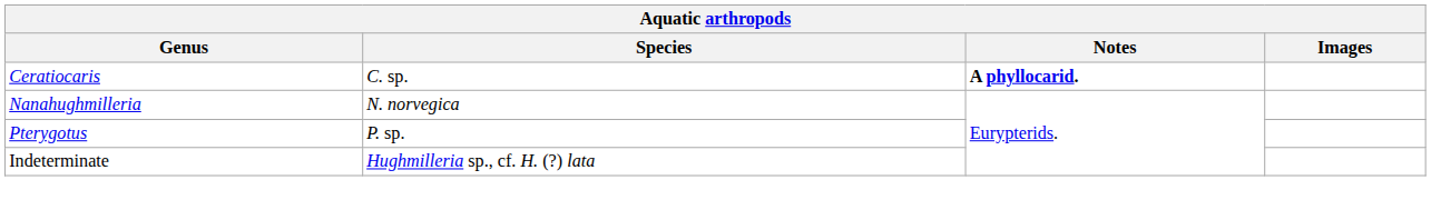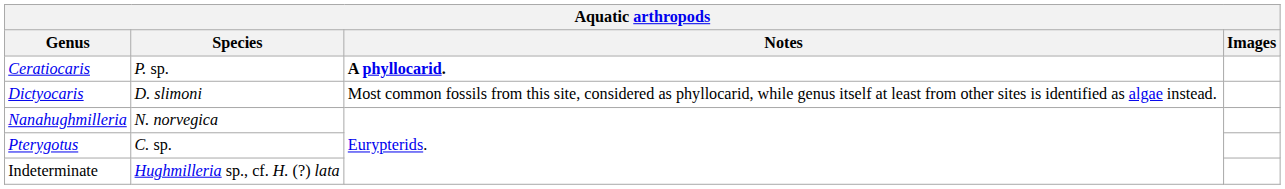Ceratiocaris | Species: C. sp. -> P. sp.
+ row: Dictyocaris | D. slimoni | Most common fossils from this site, considered as phyllocarid, while genus itself at least from other sites is identified as algae instead.
Pterygotus | Species: P. sp. -> C. sp.
